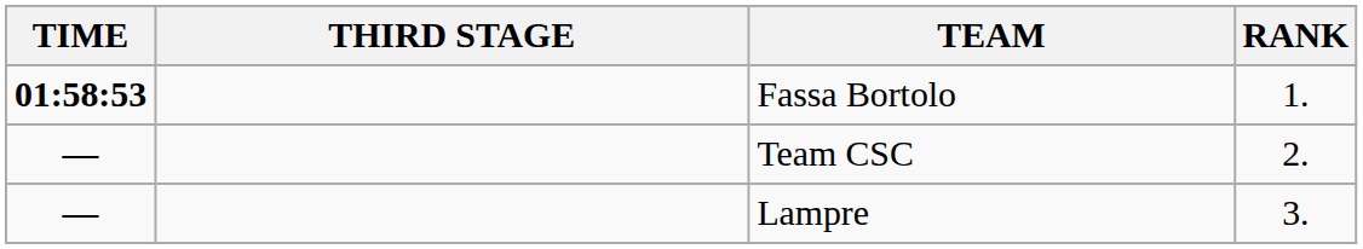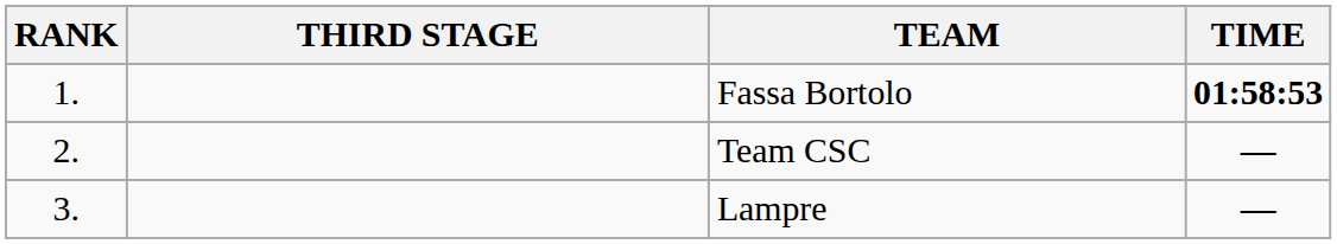columns swapped: RANK <-> TIME
